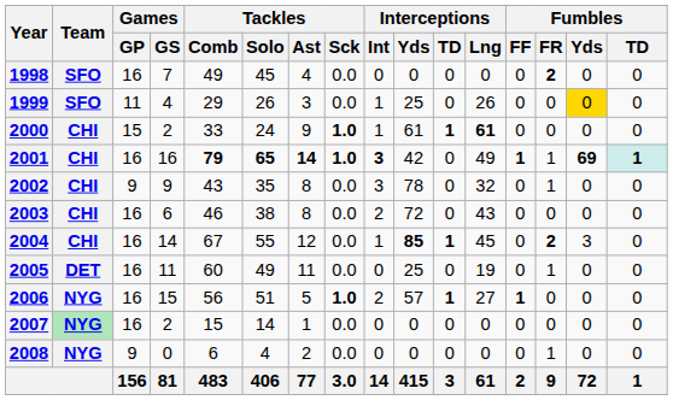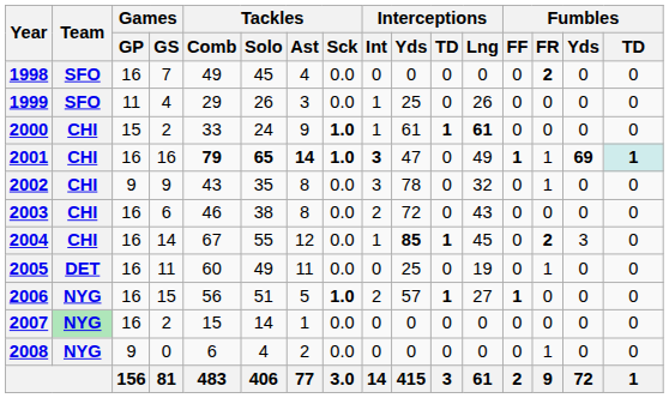1999 | Fumbles / Yds: gold background -> no background
2001 | Interceptions / Yds: 42 -> 47
